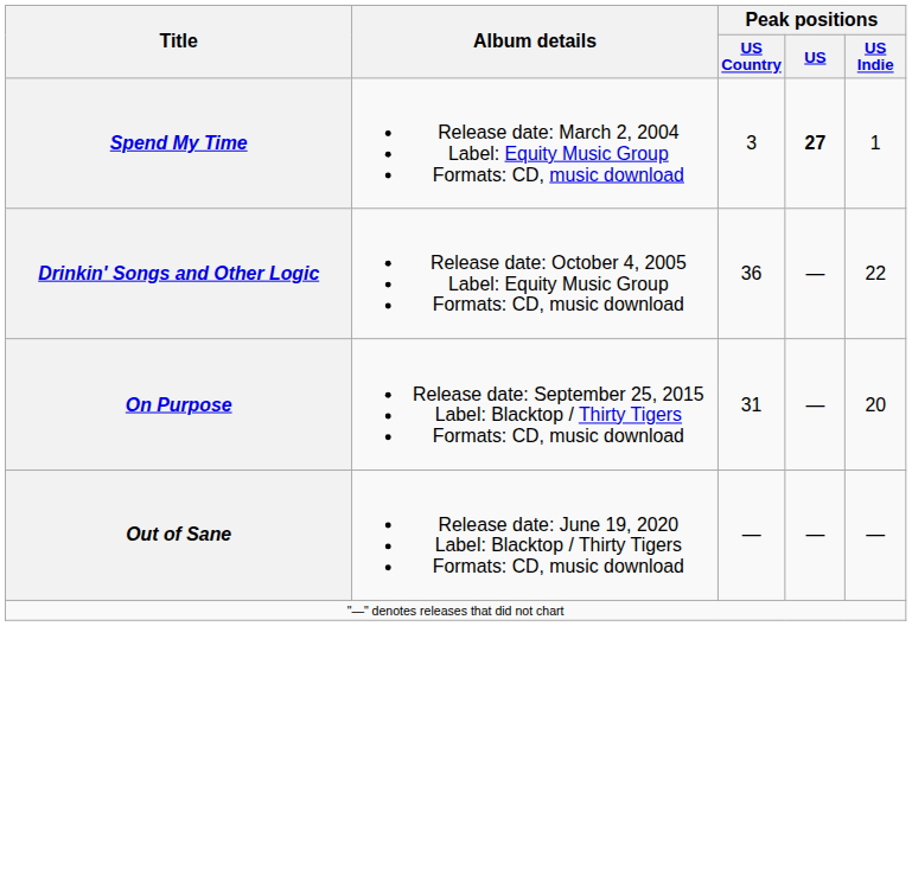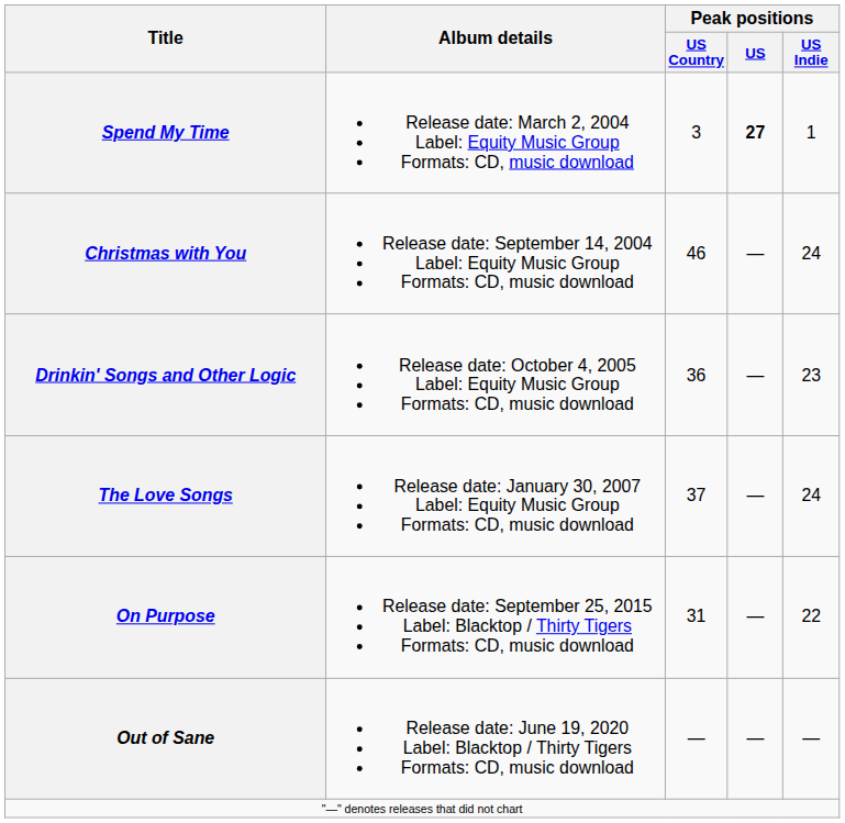+ row: Christmas with You | Release date: September 14, 2004 Label: Equity Music Group Formats: CD, music download | 46 | — | 24
Drinkin' Songs and Other Logic | Peak positions / US Indie: 22 -> 23
+ row: The Love Songs | Release date: January 30, 2007 Label: Equity Music Group Formats: CD, music download | 37 | — | 24
On Purpose | Peak positions / US Indie: 20 -> 22
